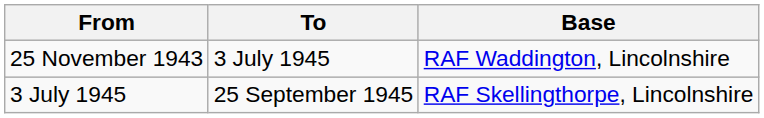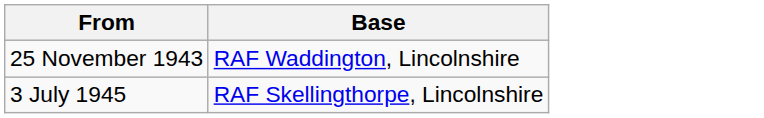- column: To | 3 July 1945 | 25 September 1945
